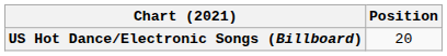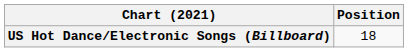US Hot Dance/Electronic Songs (Billboard) | Position: 20 -> 18
